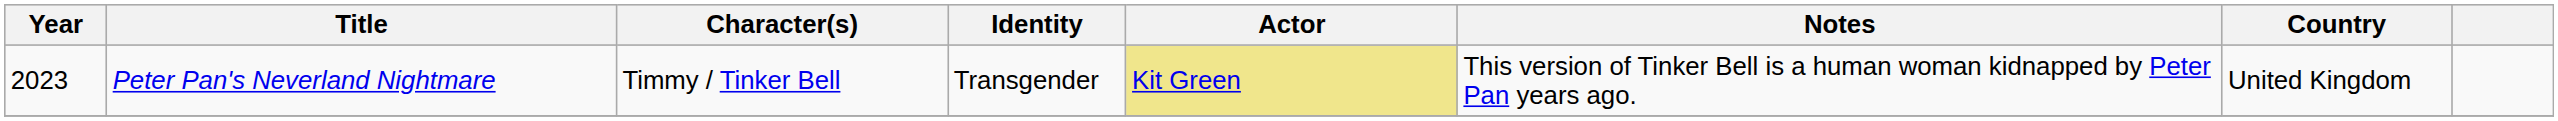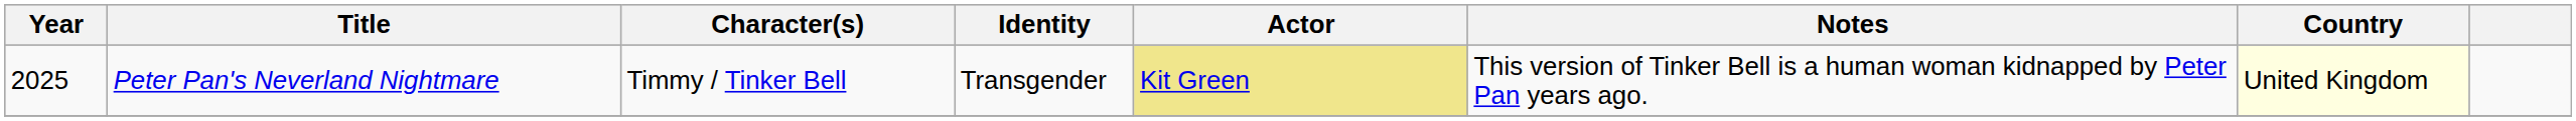Peter Pan's Neverland Nightmare | Year: 2023 -> 2025
Peter Pan's Neverland Nightmare | Country: no background -> lightyellow background
